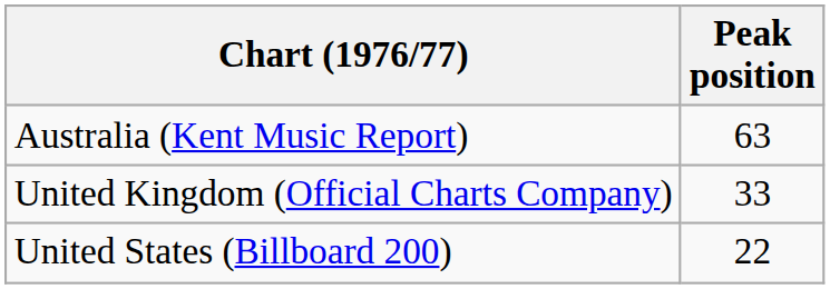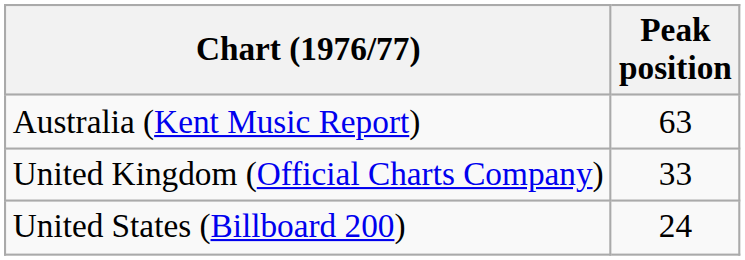United States (Billboard 200) | Peak position: 22 -> 24
